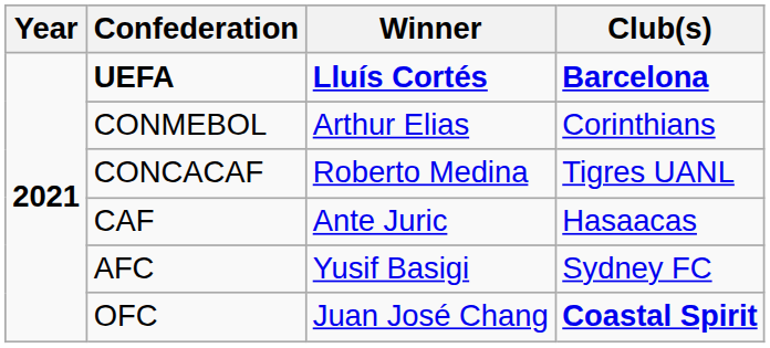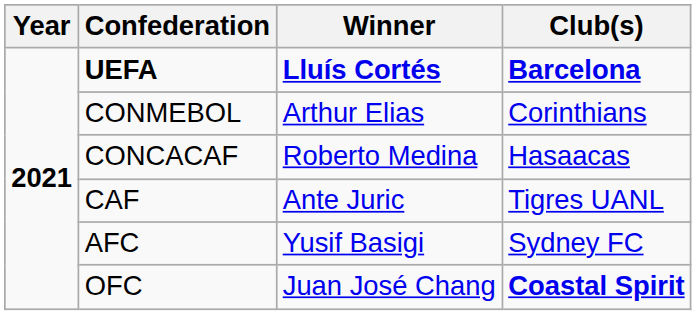CONCACAF | Club(s): Tigres UANL -> Hasaacas
CAF | Club(s): Hasaacas -> Tigres UANL
